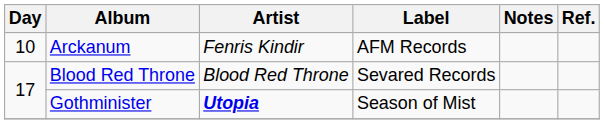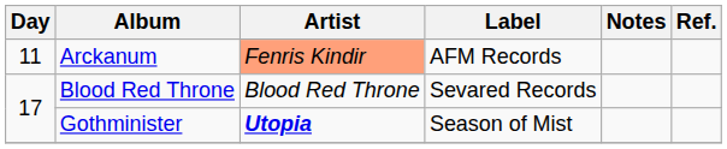Arckanum | Day: 10 -> 11
Arckanum | Artist: no background -> lightsalmon background
